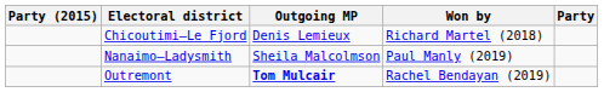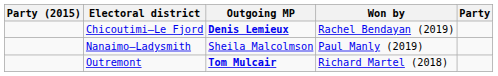Chicoutimi—Le Fjord | Outgoing MP: normal -> bold
Chicoutimi—Le Fjord | Won by: Richard Martel (2018) -> Rachel Bendayan (2019)
Outremont | Won by: Rachel Bendayan (2019) -> Richard Martel (2018)
